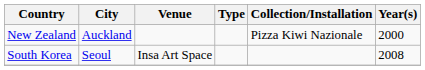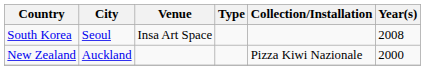rows swapped: New Zealand <-> South Korea
